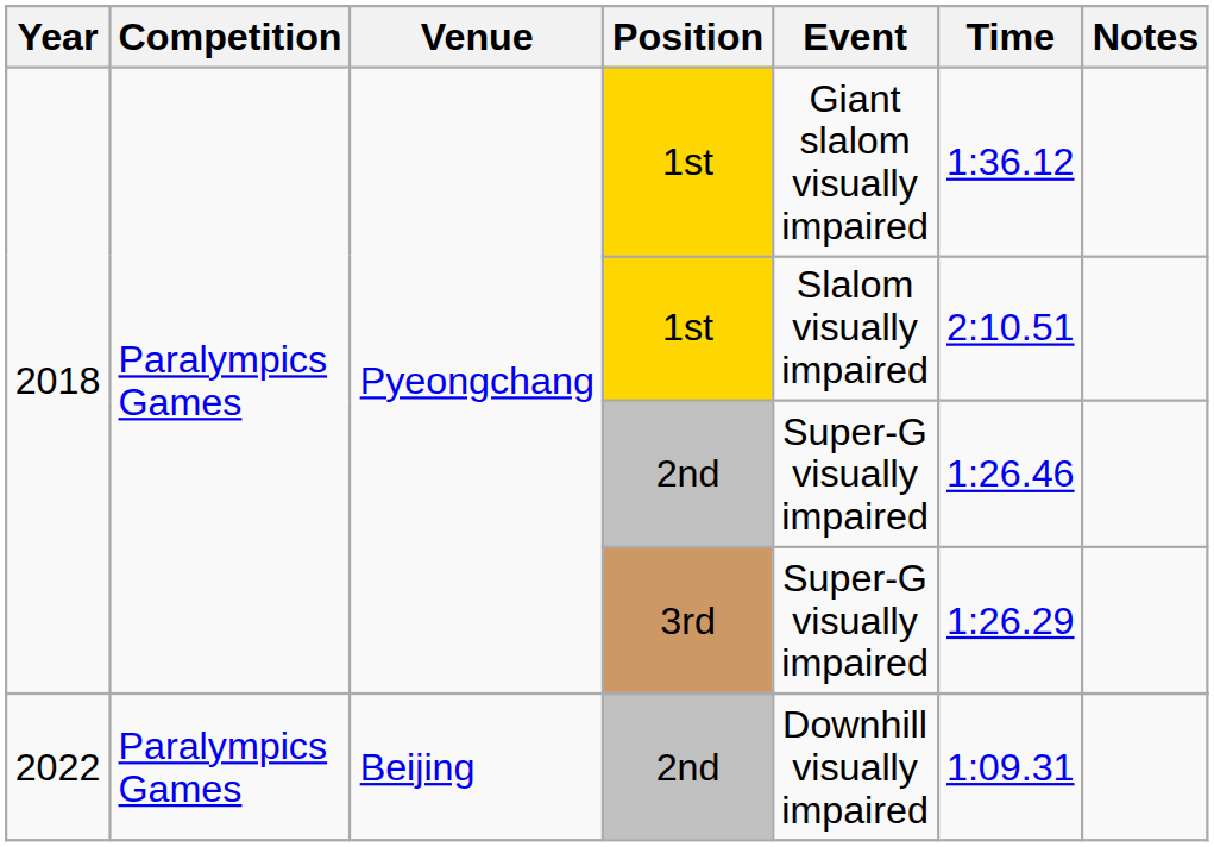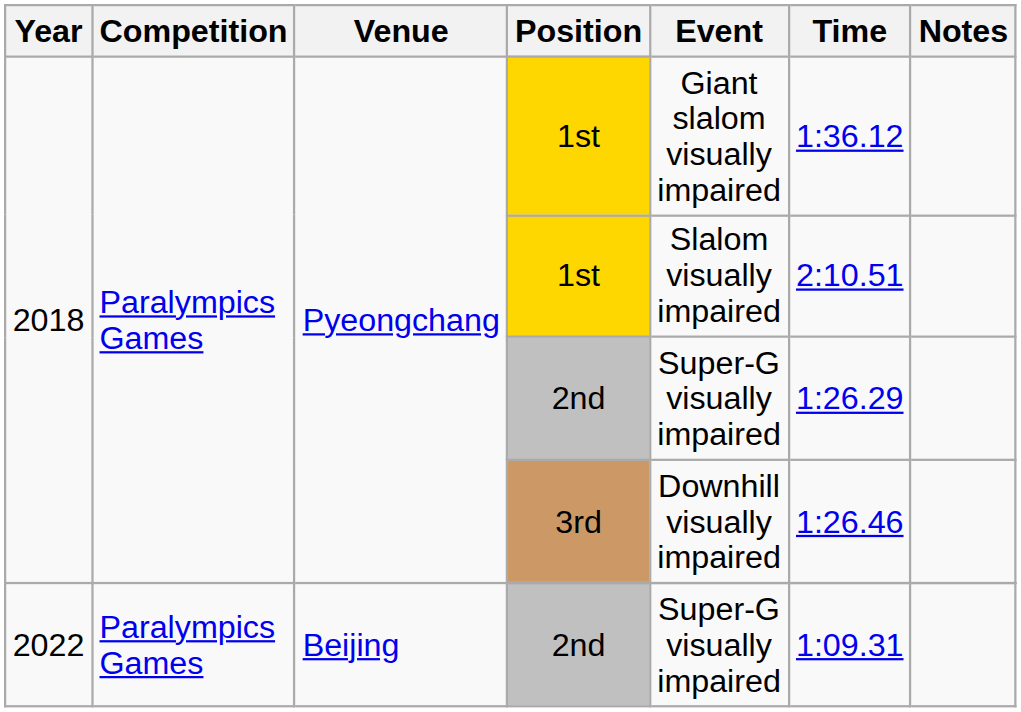2018 / 2nd | Time: 1:26.46 -> 1:26.29
3rd | Event: Super-G visually impaired -> Downhill visually impaired
3rd | Time: 1:26.29 -> 1:26.46
2022 / 2nd | Event: Downhill visually impaired -> Super-G visually impaired
